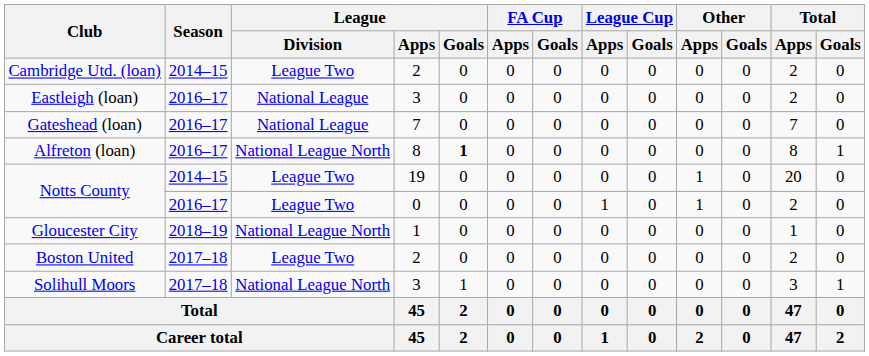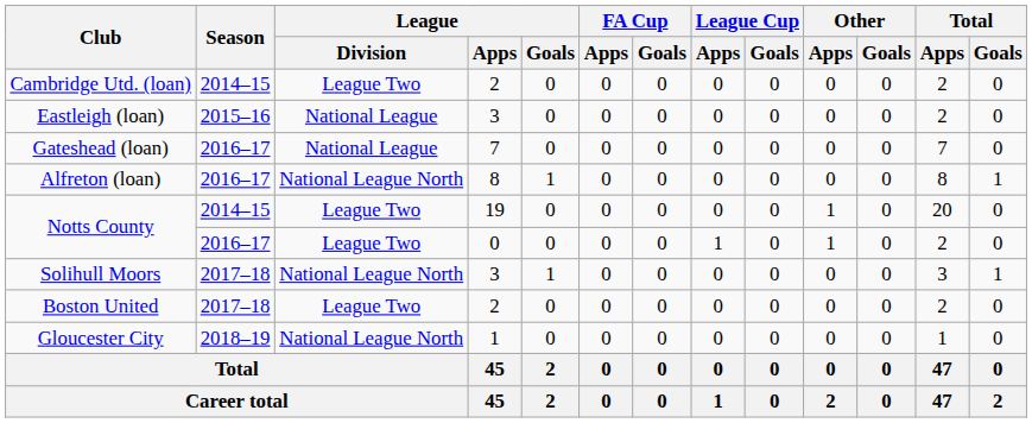Eastleigh (loan) | Season: 2016–17 -> 2015–16
Alfreton (loan) | League / Goals: bold -> normal
rows swapped: Solihull Moors <-> Gloucester City
